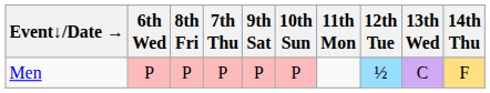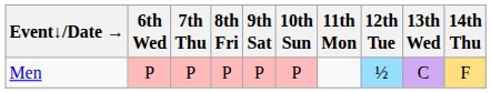columns swapped: 7th Thu <-> 8th Fri
